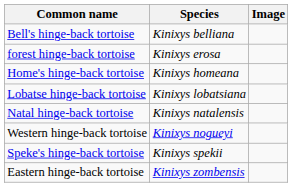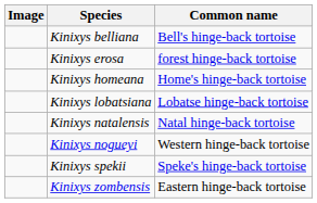columns swapped: Image <-> Common name
